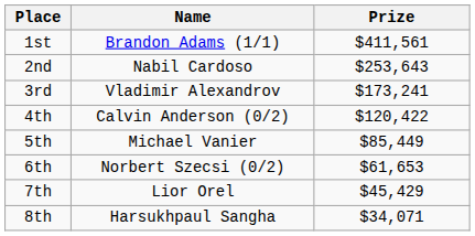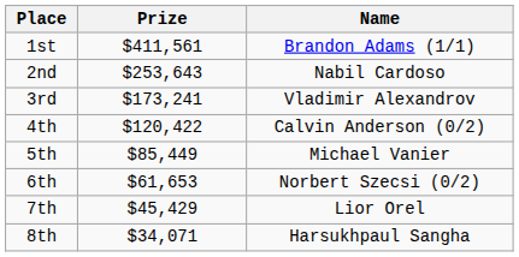columns swapped: Name <-> Prize
